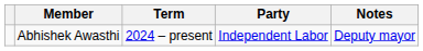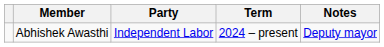columns swapped: Party <-> Term
